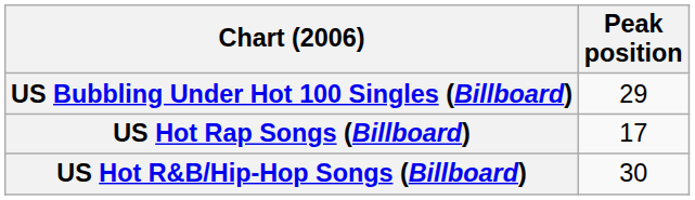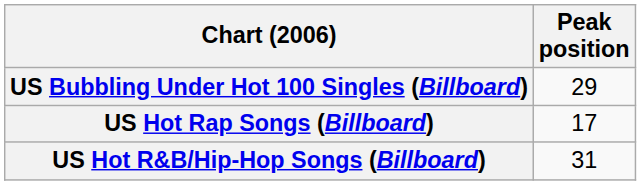US Hot R&B/Hip-Hop Songs (Billboard) | Peak position: 30 -> 31
